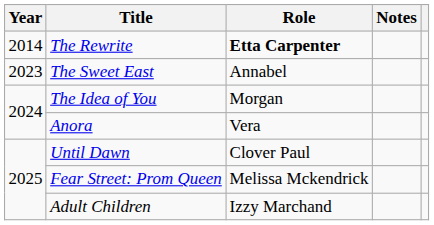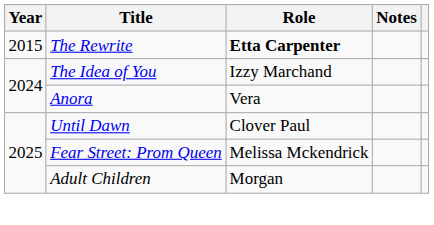The Rewrite | Year: 2014 -> 2015
- row: 2023 | The Sweet East | Annabel
The Idea of You | Role: Morgan -> Izzy Marchand
Adult Children | Role: Izzy Marchand -> Morgan
